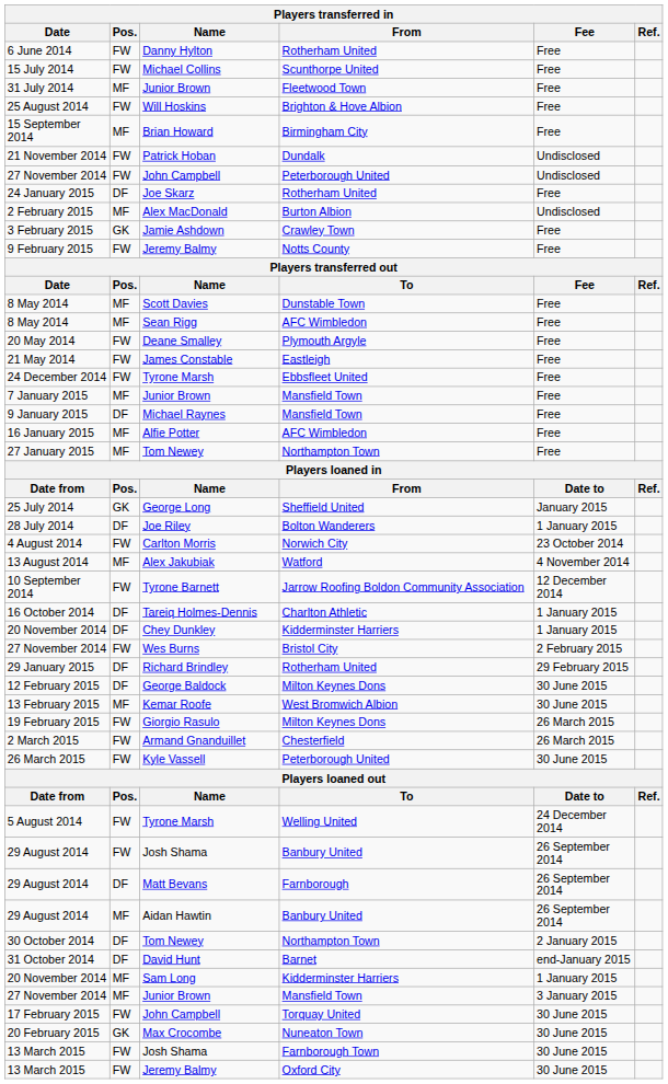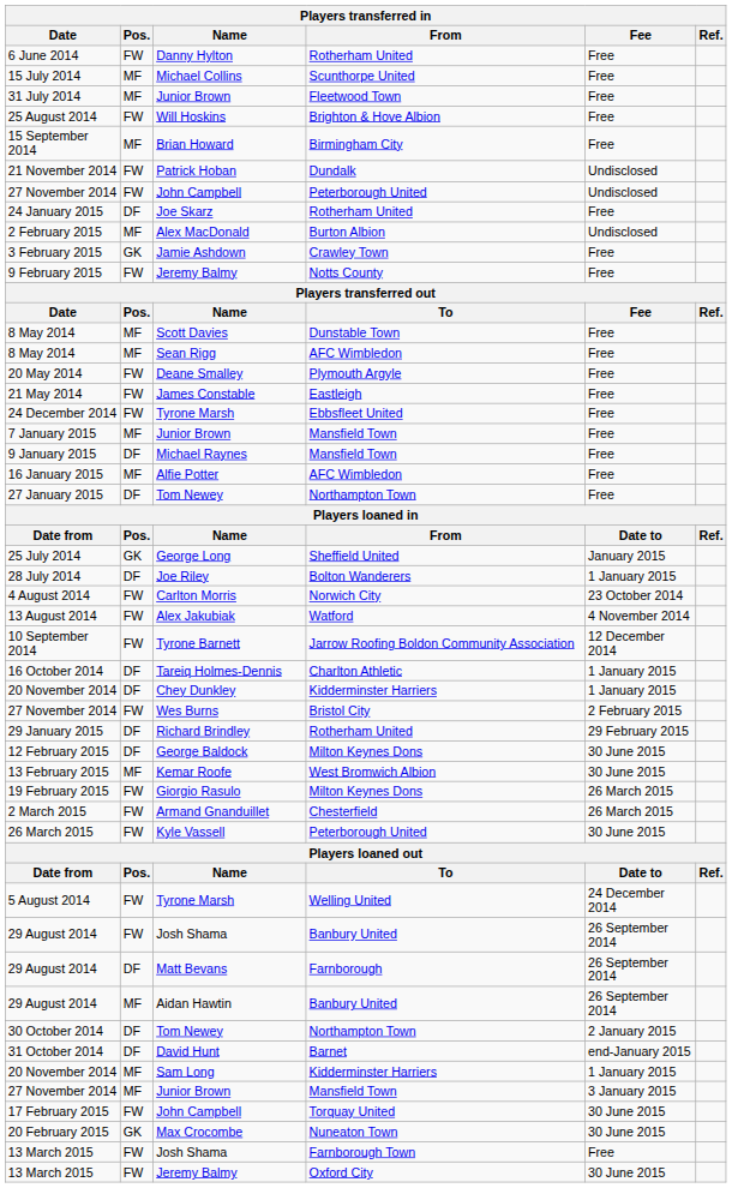15 July 2014 | Pos.: FW -> MF
27 January 2015 | Pos.: MF -> DF
13 August 2014 | Pos.: MF -> FW
13 March 2015 / Josh Shama | Fee: 30 June 2015 -> Free
